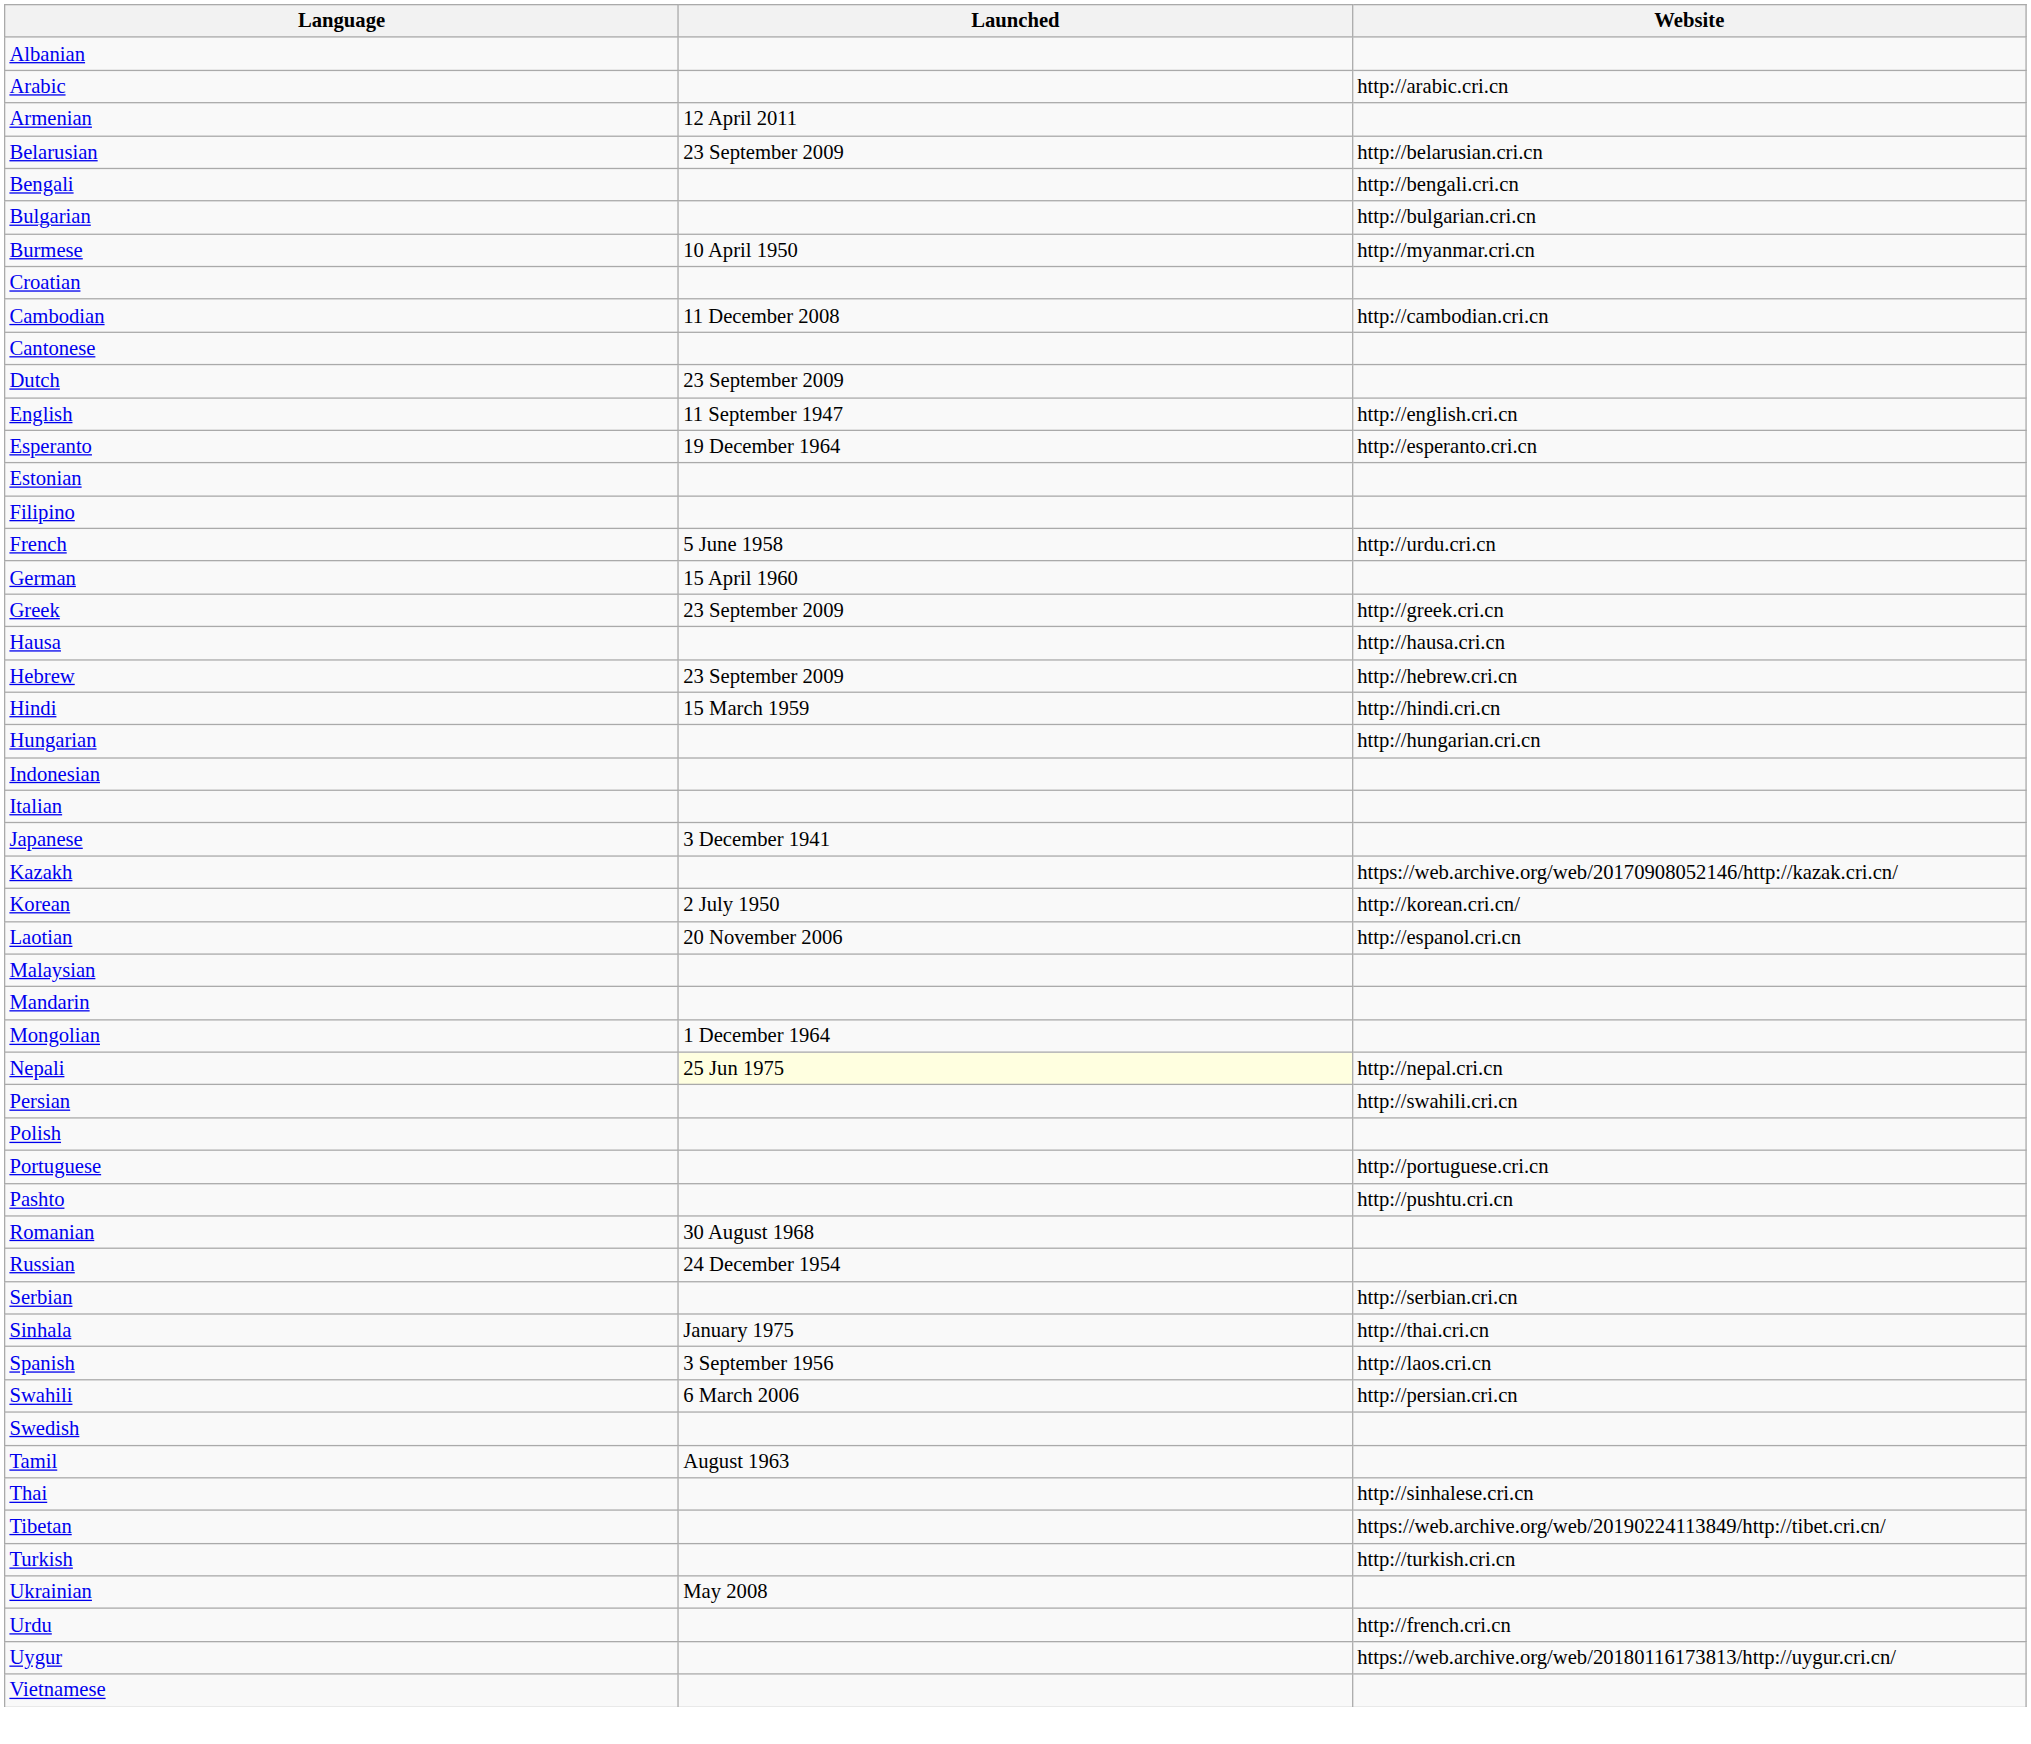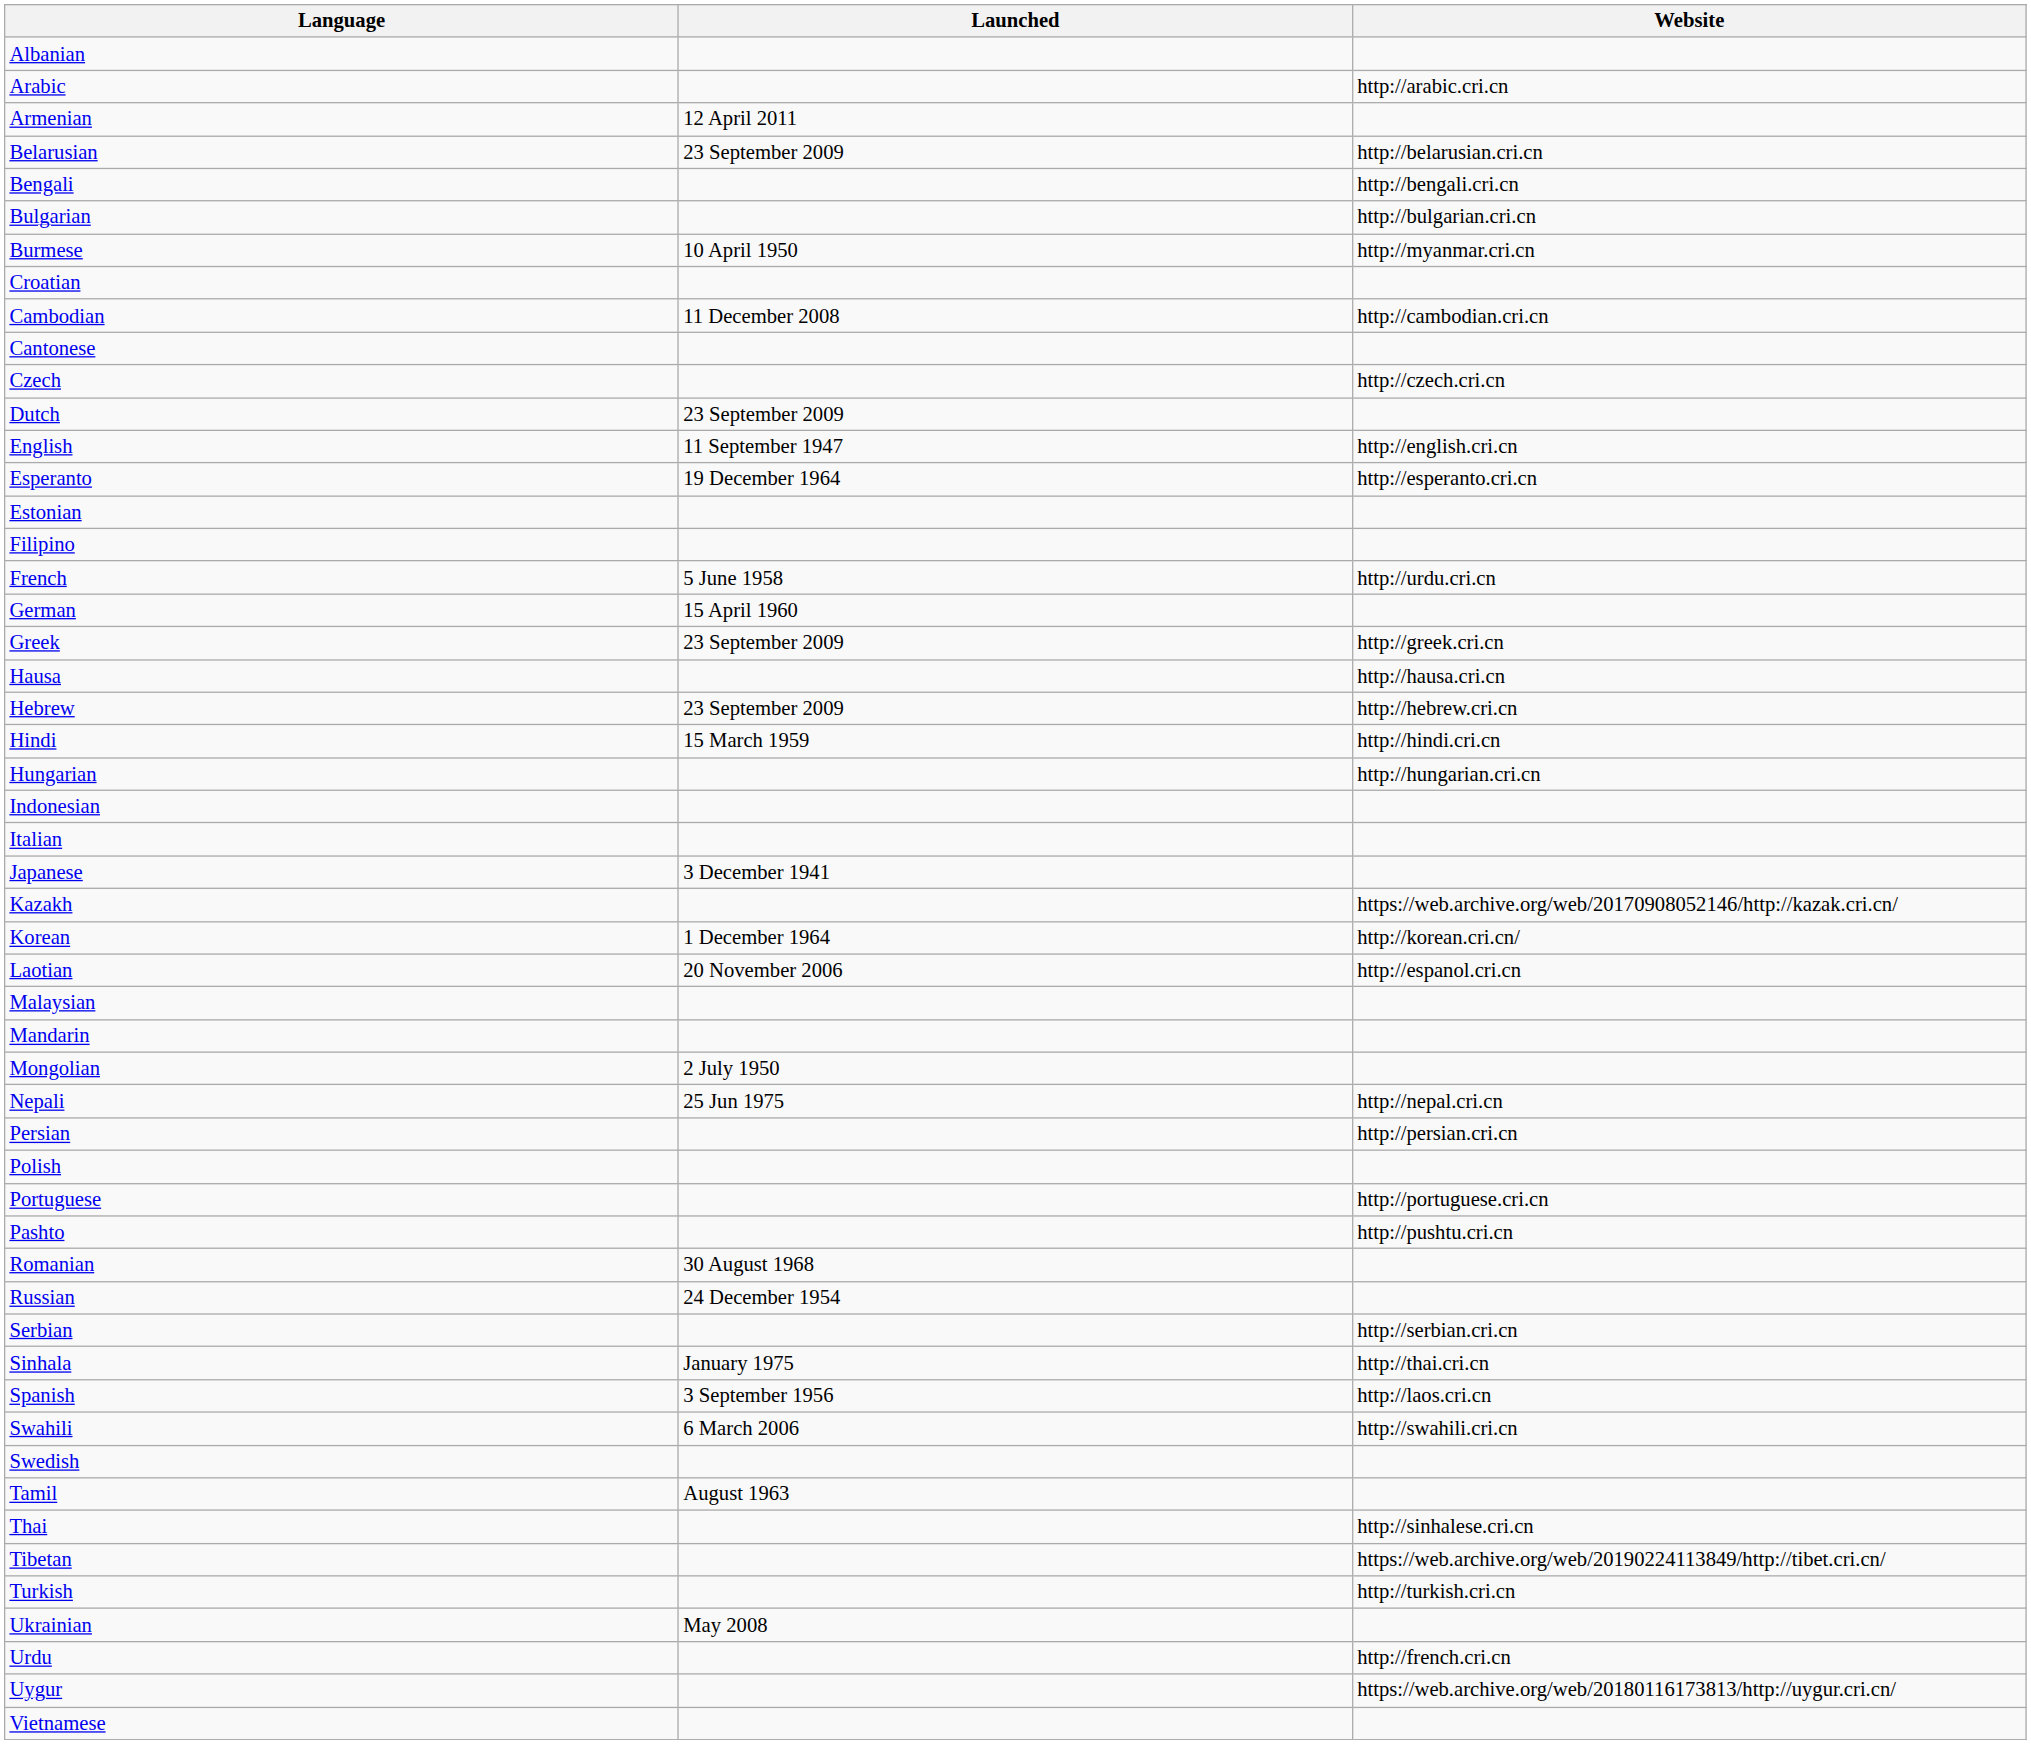+ row: Czech | http://czech.cri.cn
Korean | Launched: 2 July 1950 -> 1 December 1964
Mongolian | Launched: 1 December 1964 -> 2 July 1950
Nepali | Launched: lightyellow background -> no background
Persian | Website: http://swahili.cri.cn -> http://persian.cri.cn
Swahili | Website: http://persian.cri.cn -> http://swahili.cri.cn
